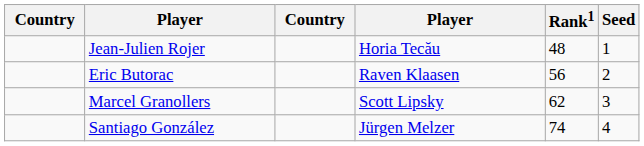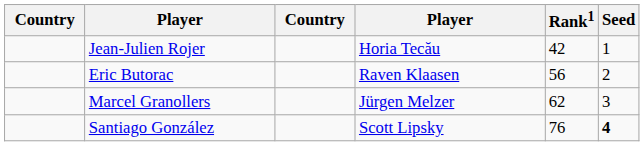Jean-Julien Rojer | Rank1: 48 -> 42
Marcel Granollers | column 4: Scott Lipsky -> Jürgen Melzer
Santiago González | column 4: Jürgen Melzer -> Scott Lipsky
Santiago González | Rank1: 74 -> 76
Santiago González | Seed: normal -> bold
